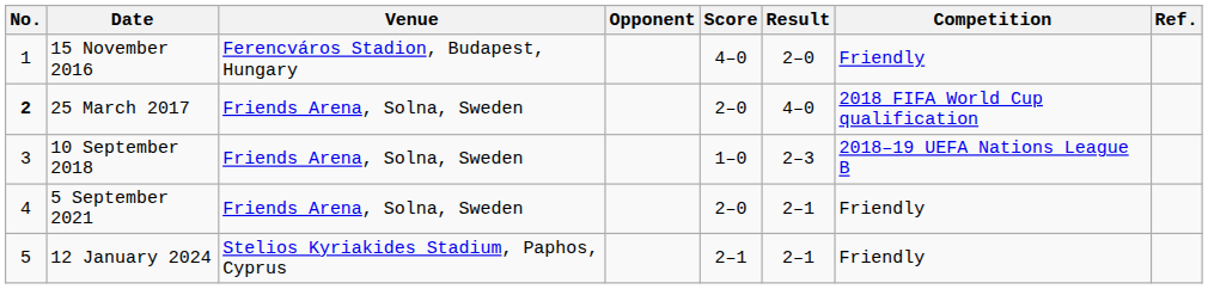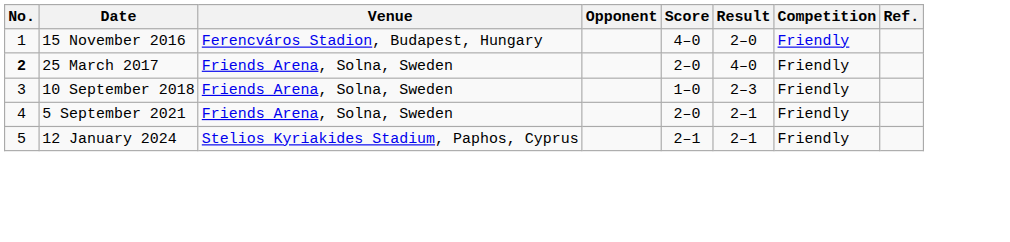25 March 2017 | Competition: 2018 FIFA World Cup qualification -> Friendly
10 September 2018 | Competition: 2018–19 UEFA Nations League B -> Friendly
